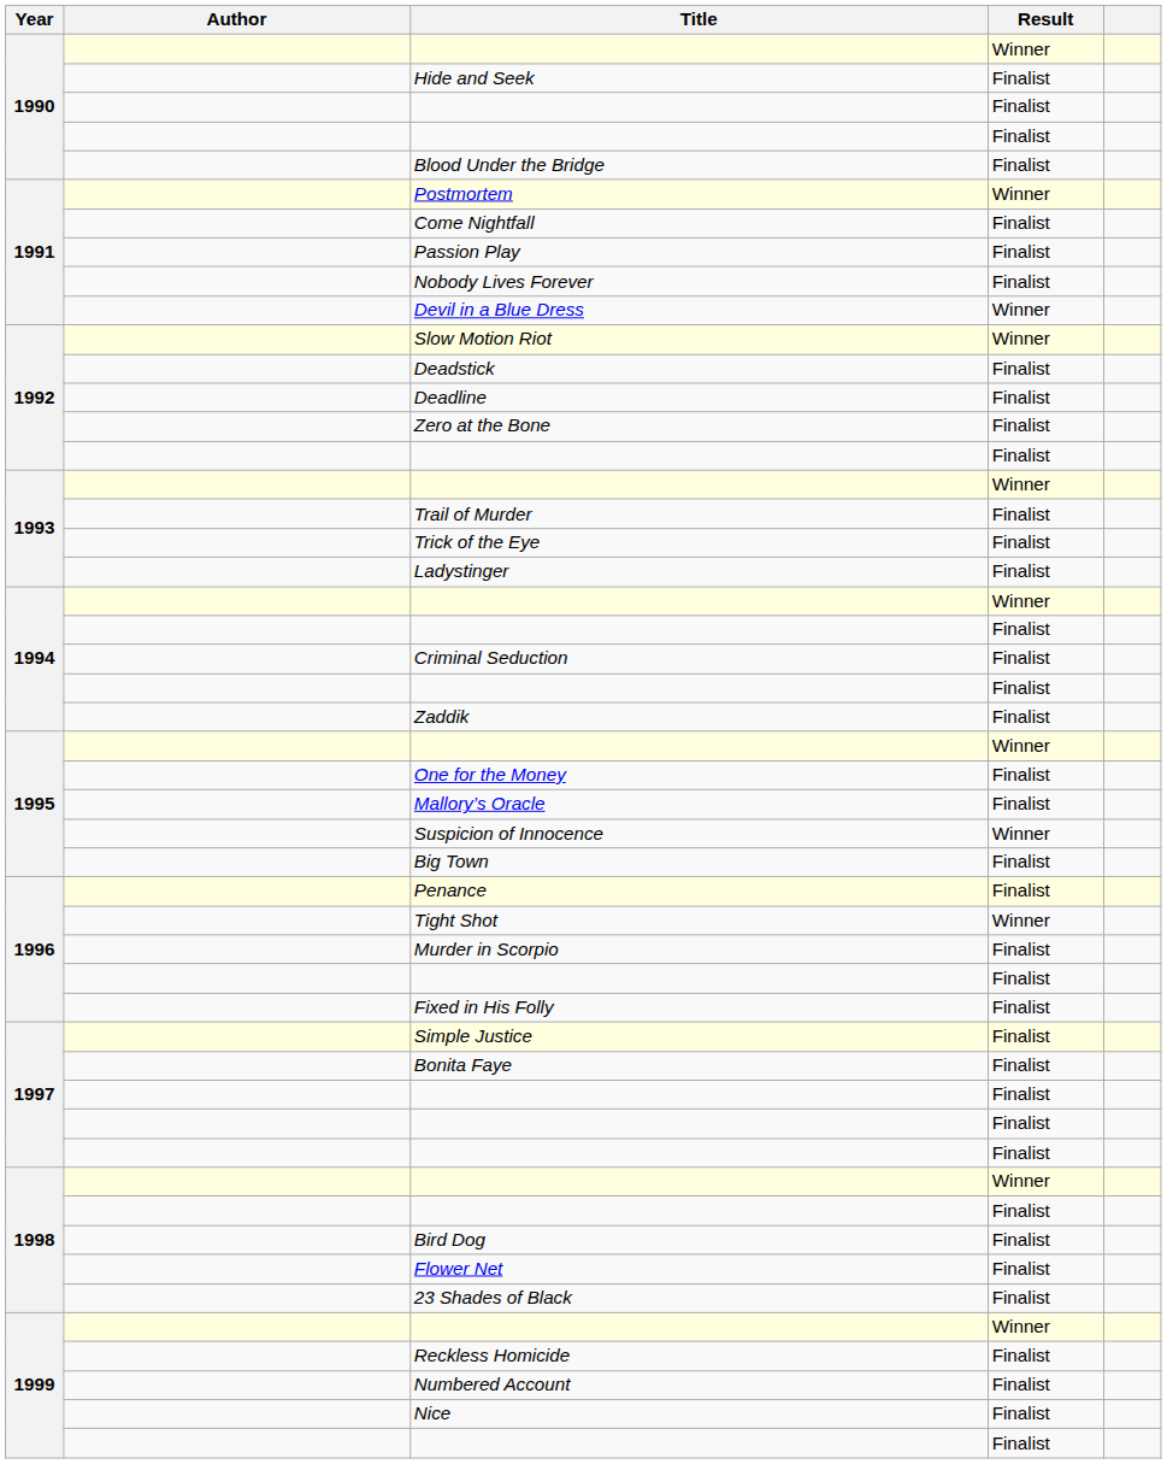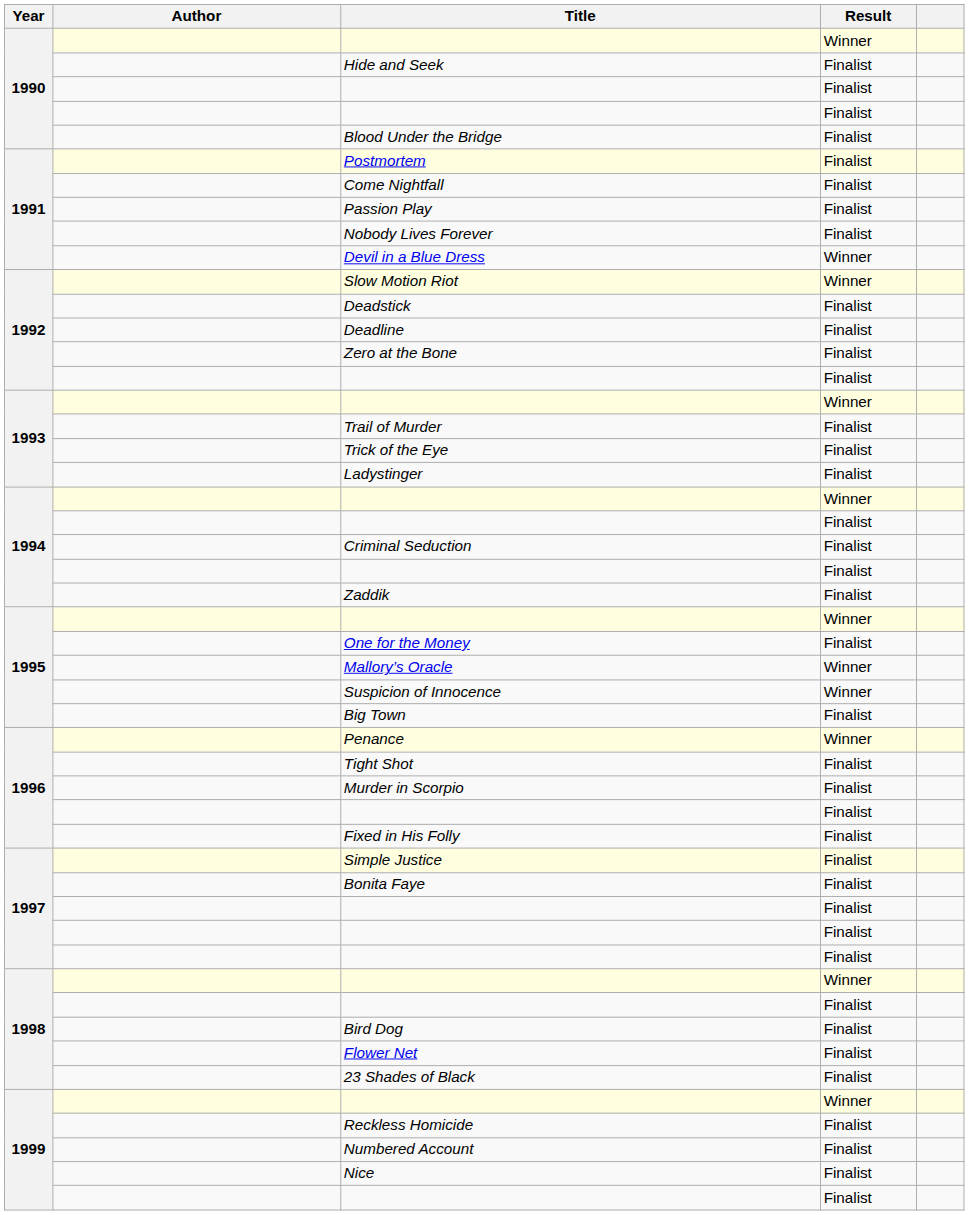Postmortem | Result: Winner -> Finalist
Mallory’s Oracle | Result: Finalist -> Winner
Penance | Result: Finalist -> Winner
Tight Shot | Result: Winner -> Finalist
